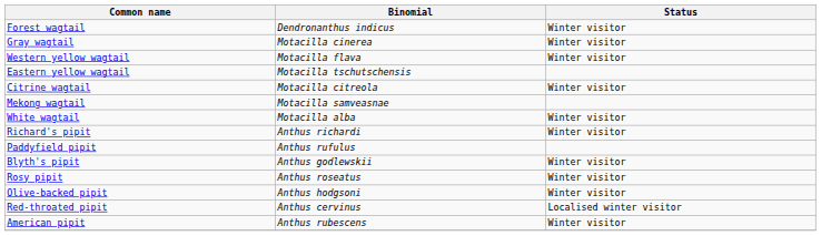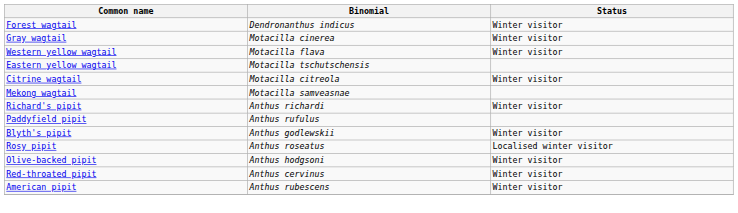- row: White wagtail | Motacilla alba | Winter visitor
Rosy pipit | Status: Winter visitor -> Localised winter visitor
Red-throated pipit | Status: Localised winter visitor -> Winter visitor
